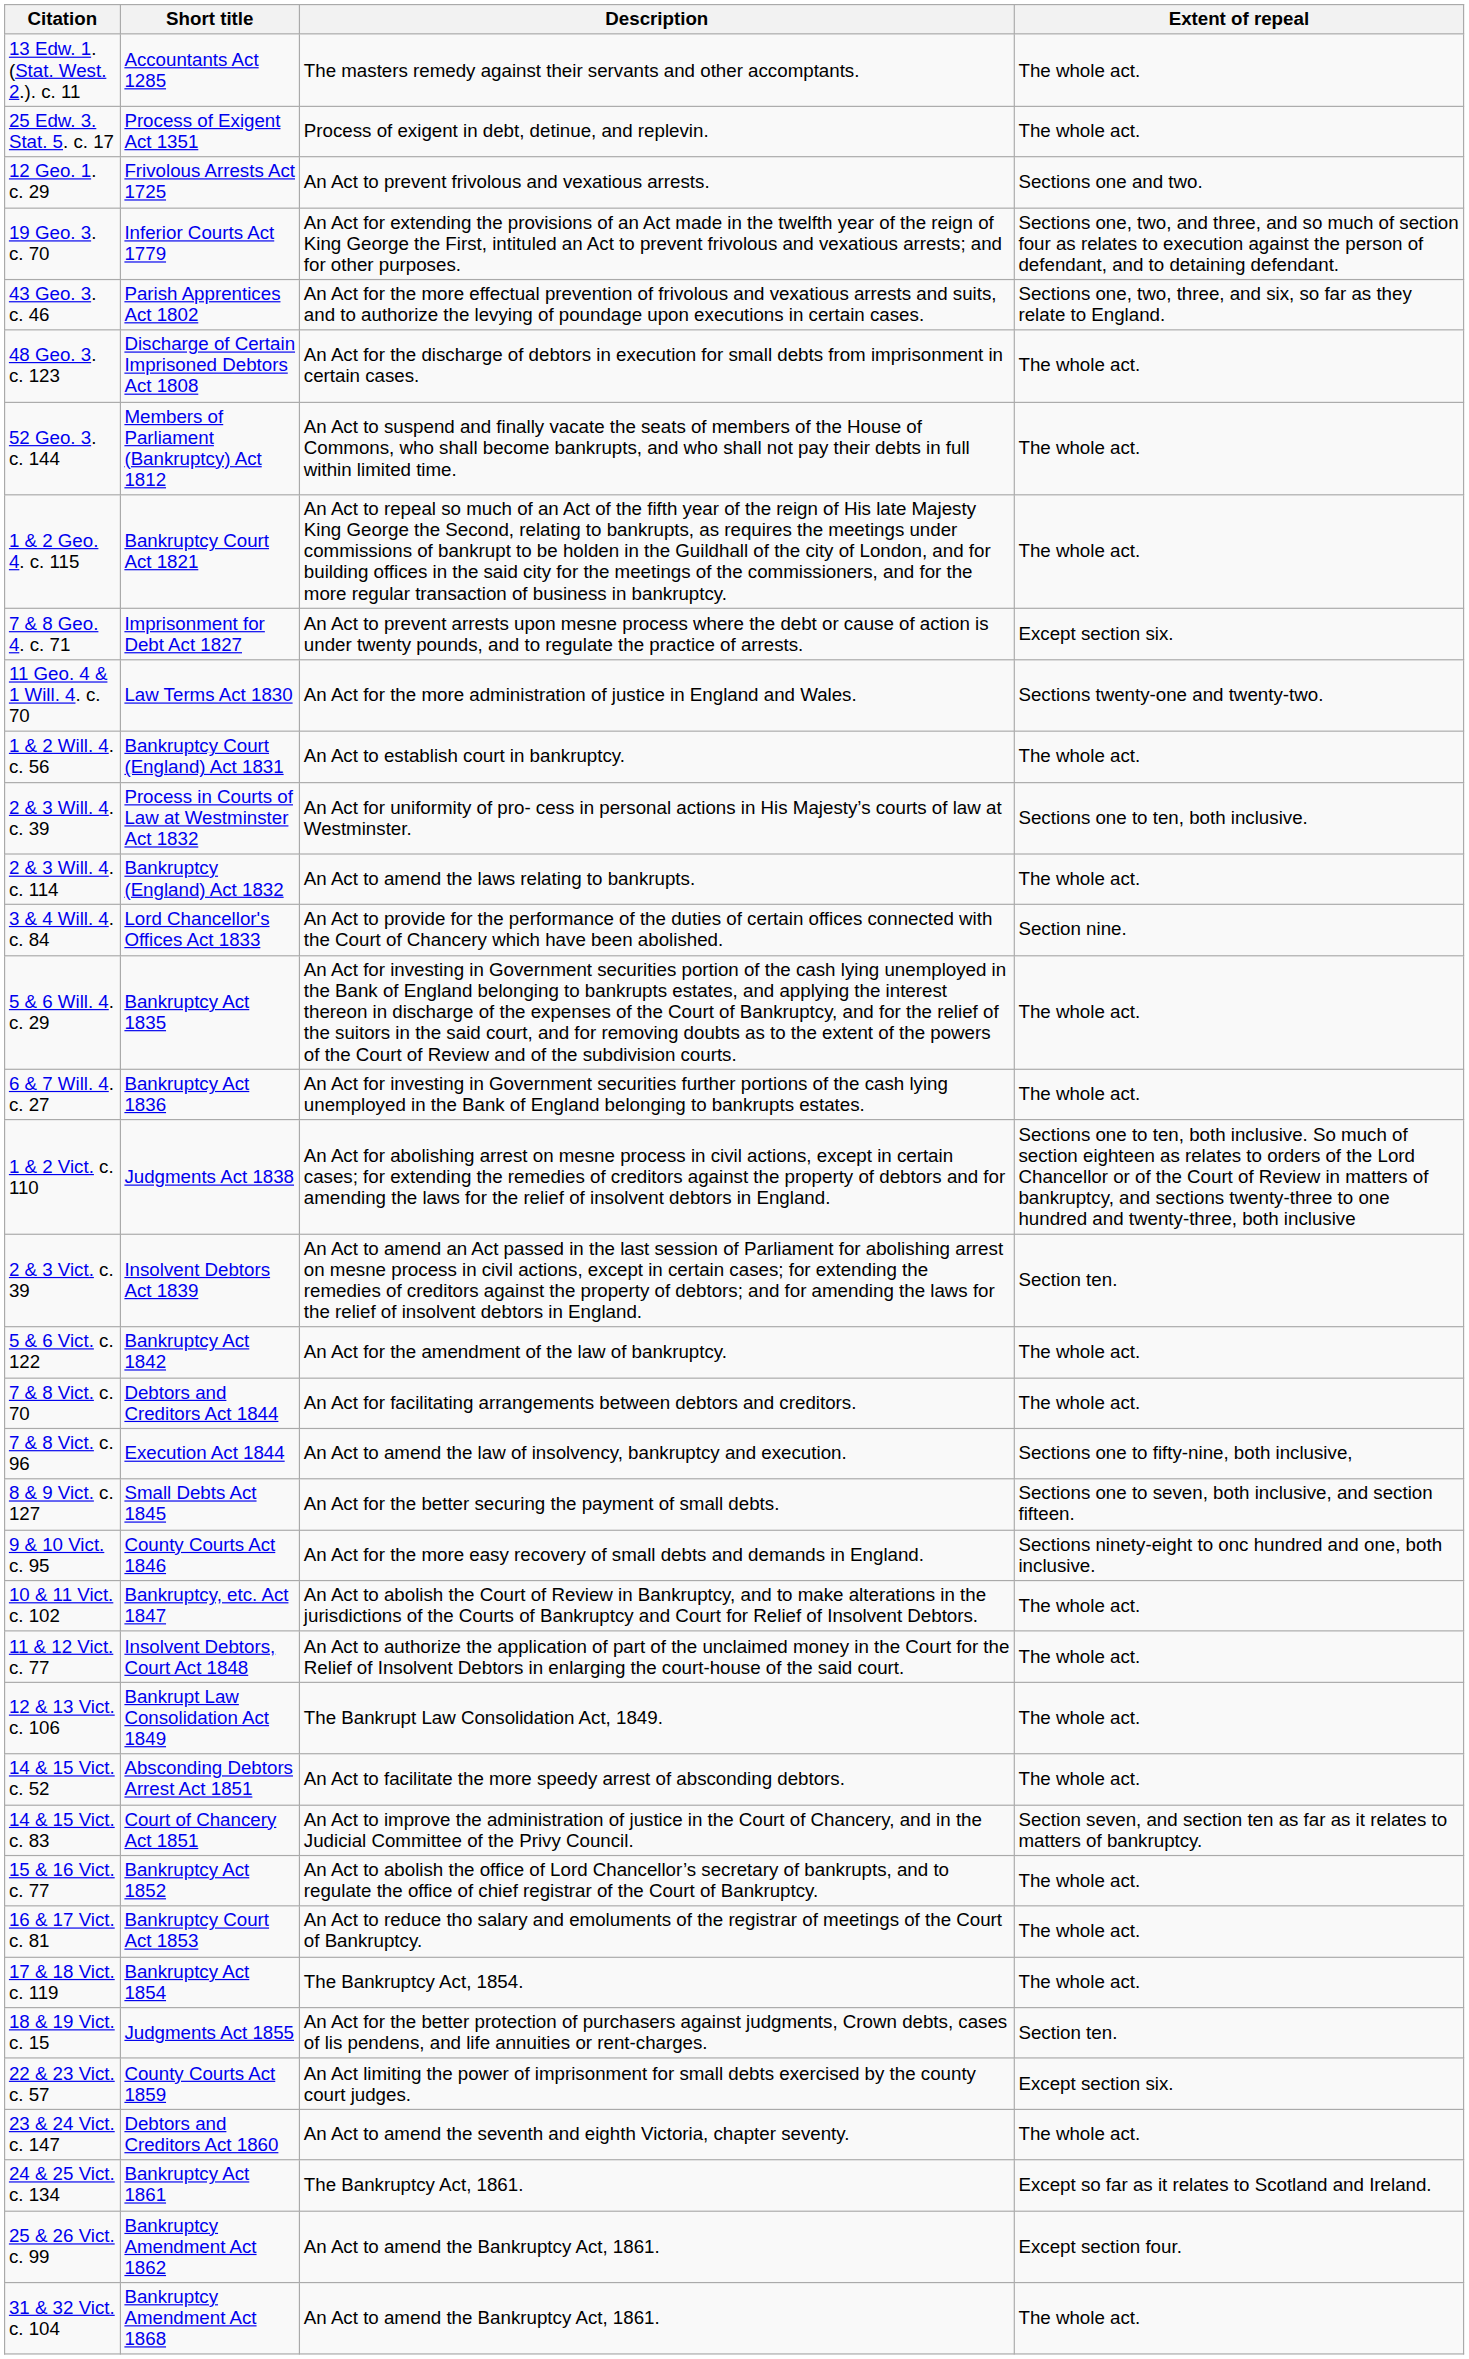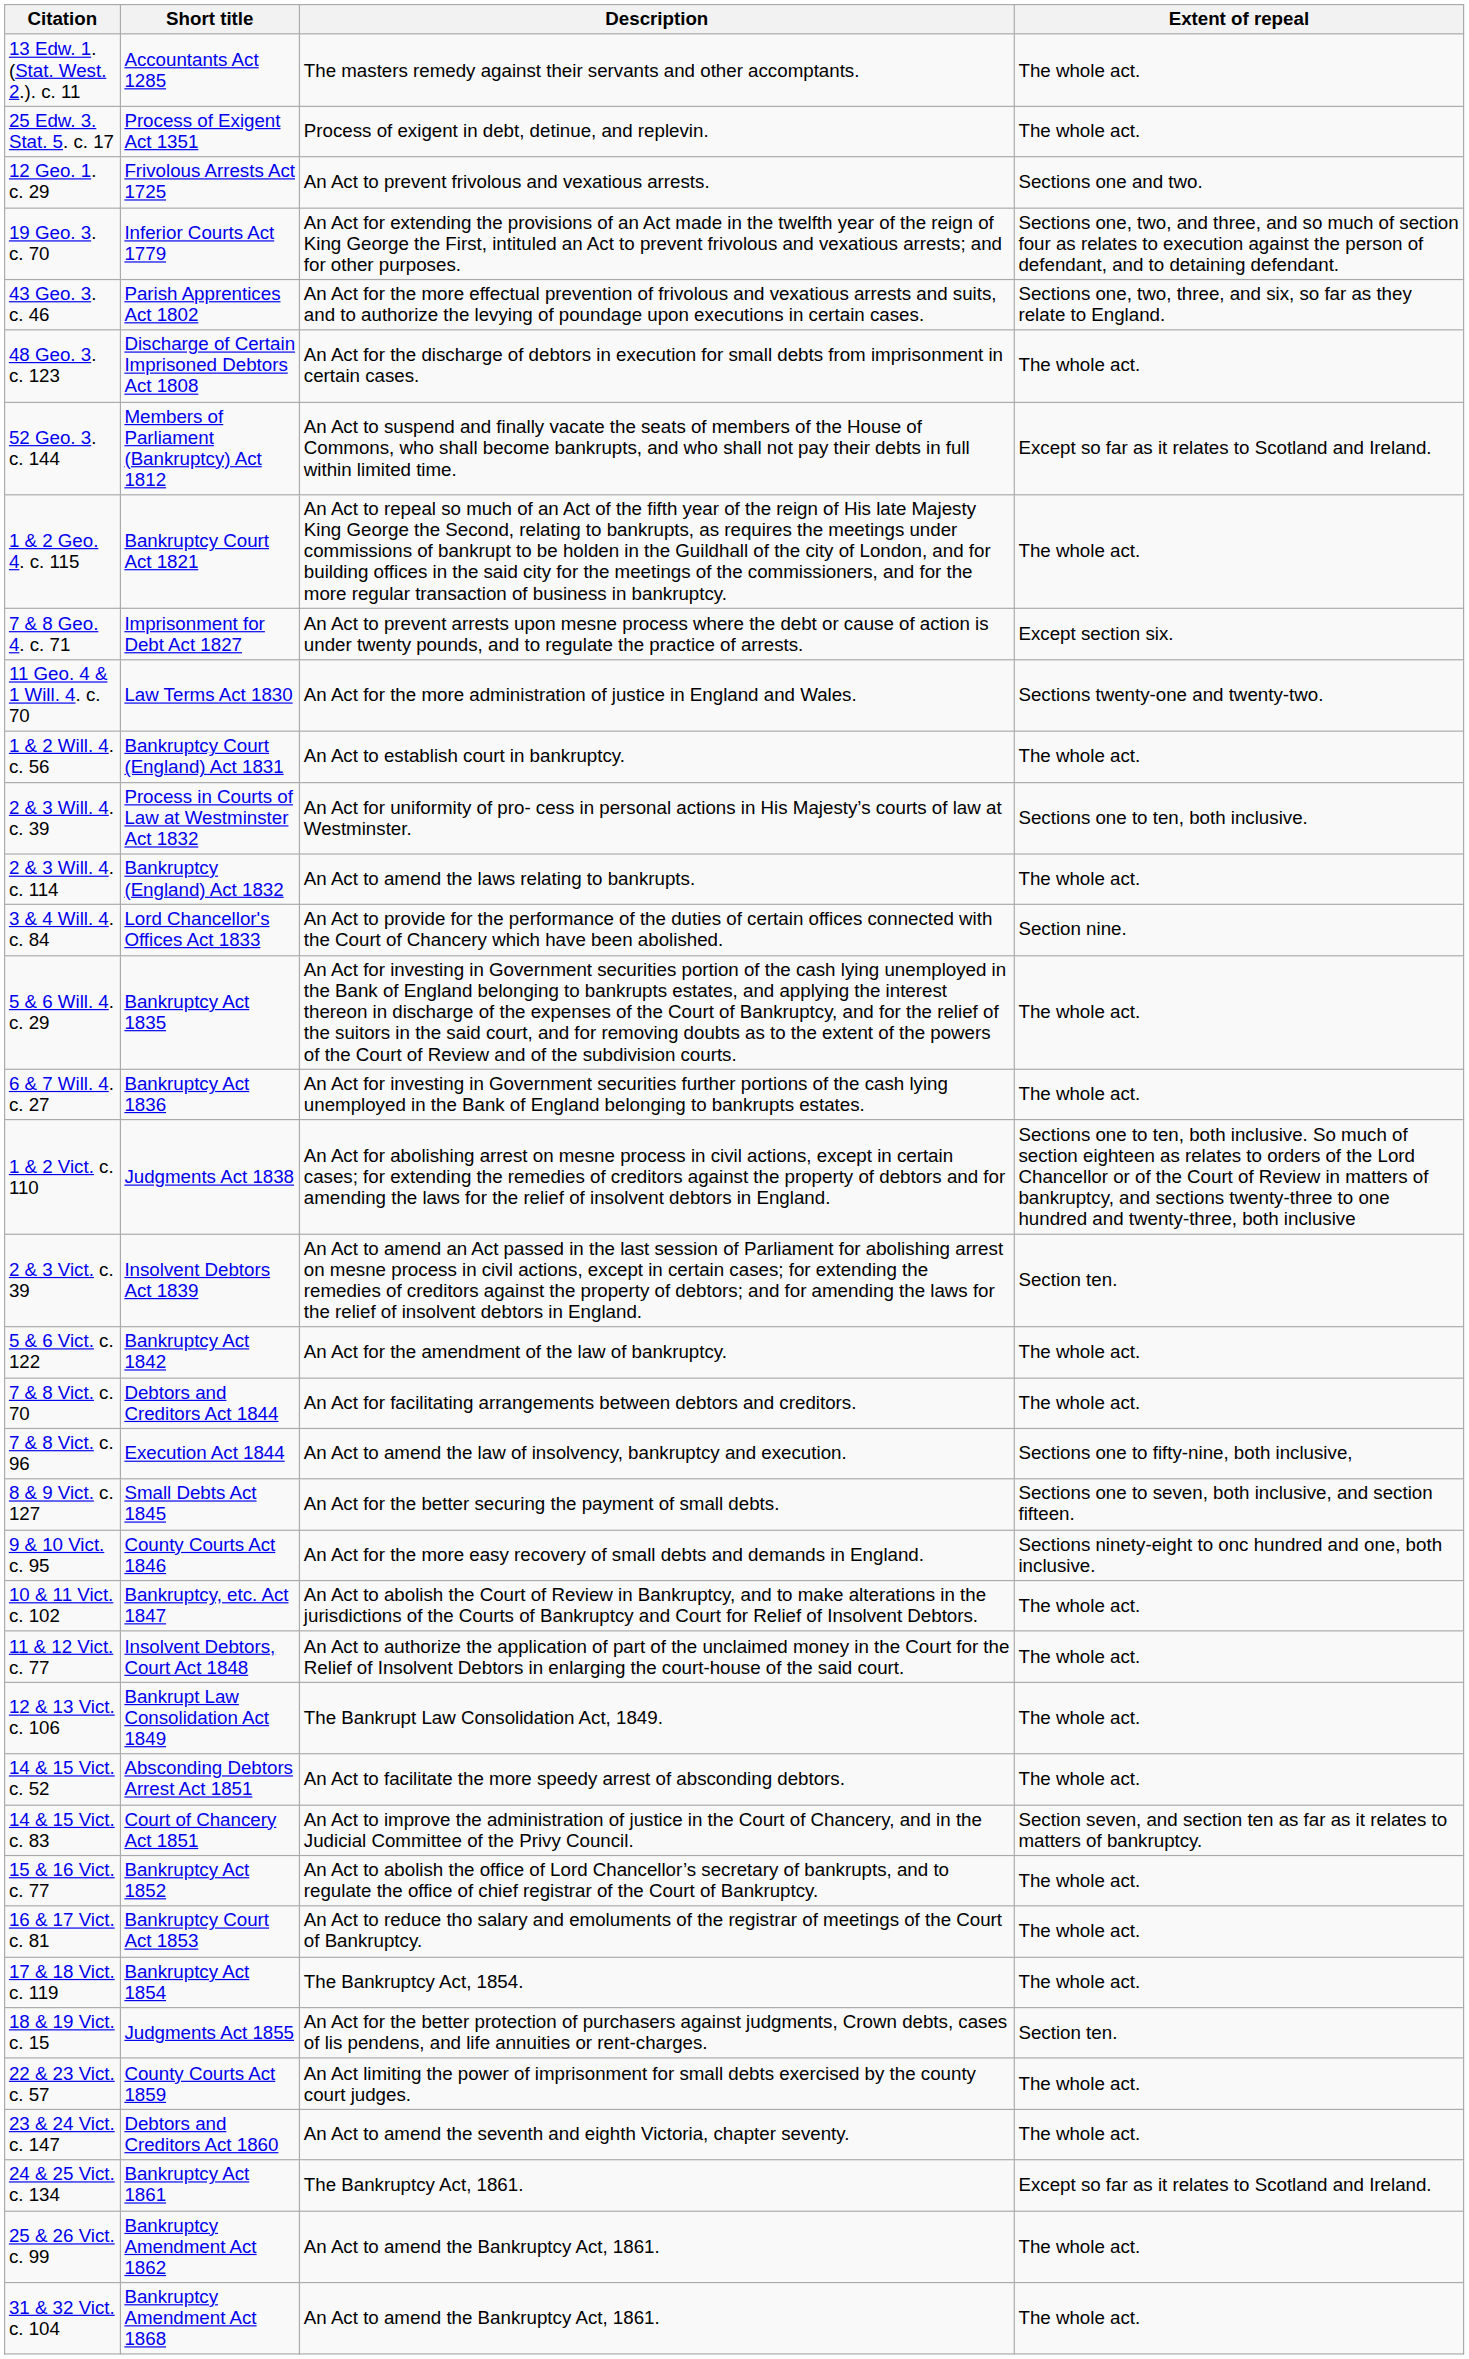52 Geo. 3. c. 144 | Extent of repeal: The whole act. -> Except so far as it relates to Scotland and Ireland.
22 & 23 Vict. c. 57 | Extent of repeal: Except section six. -> The whole act.
25 & 26 Vict. c. 99 | Extent of repeal: Except section four. -> The whole act.
